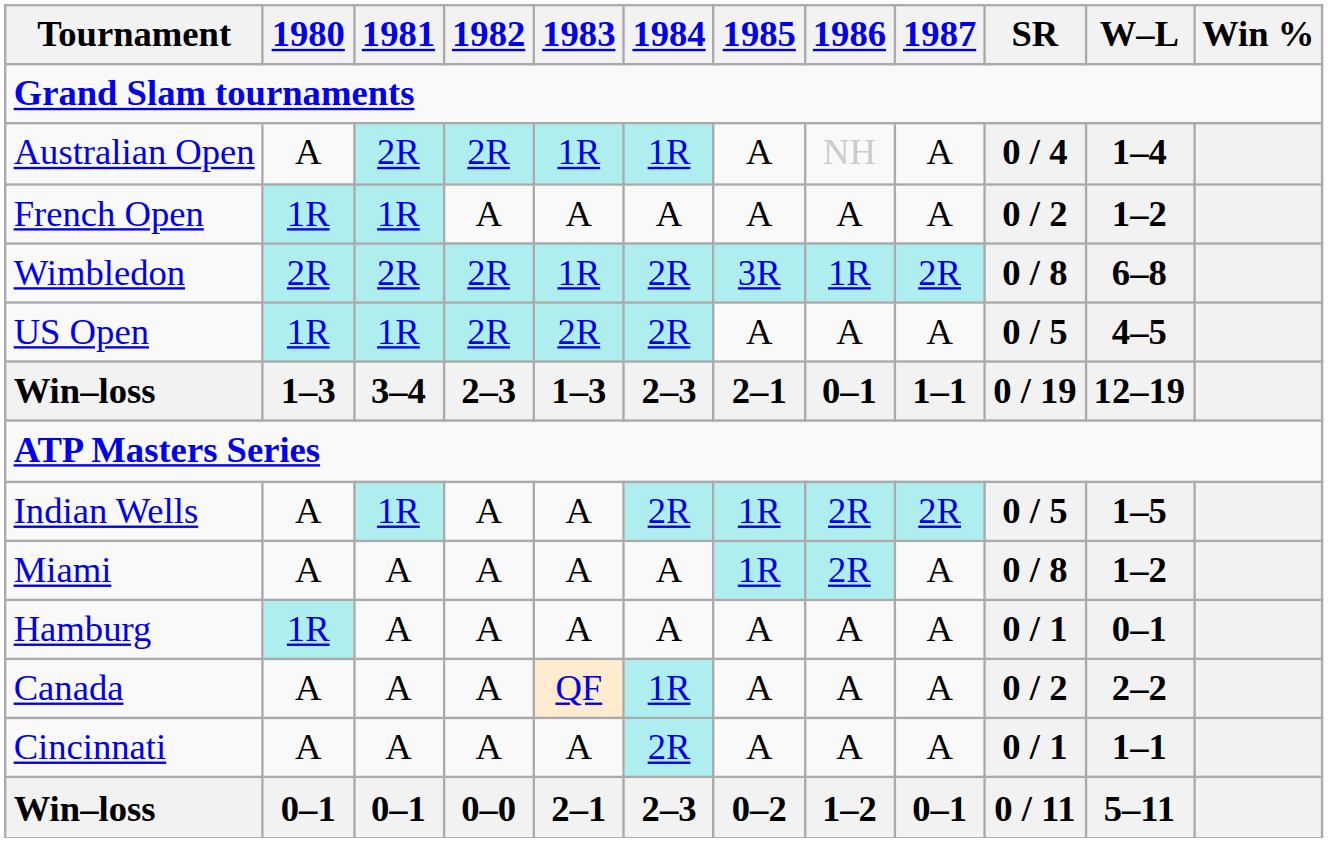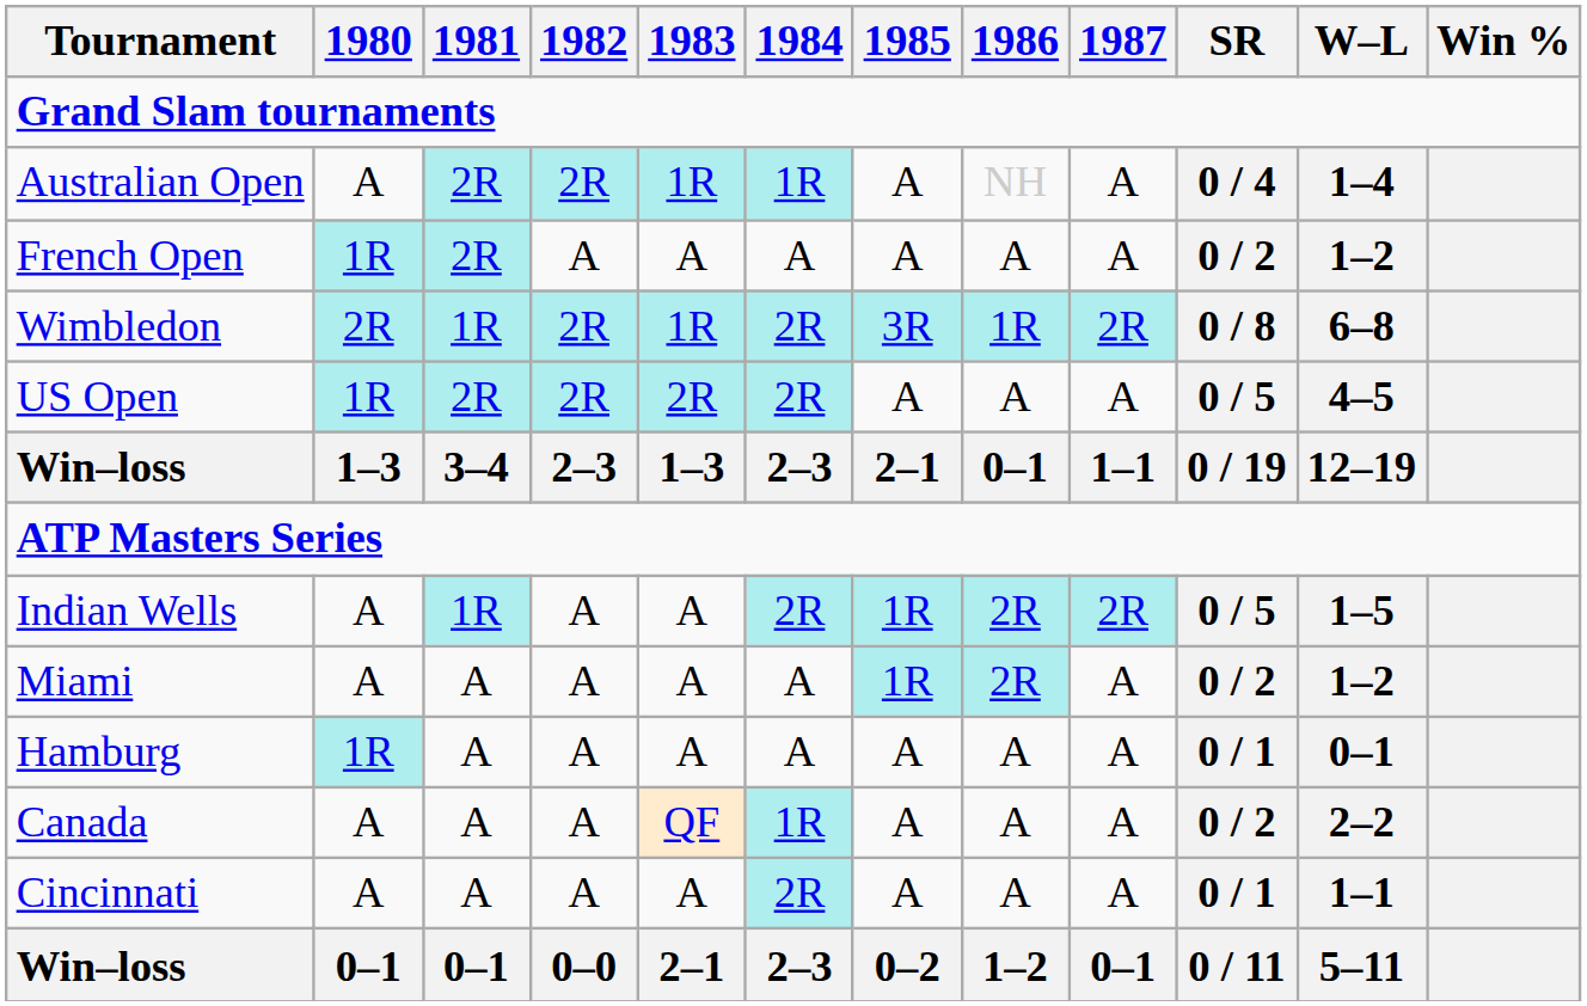French Open | 1981: 1R -> 2R
Wimbledon | 1981: 2R -> 1R
US Open | 1981: 1R -> 2R
Miami | SR: 0 / 8 -> 0 / 2
